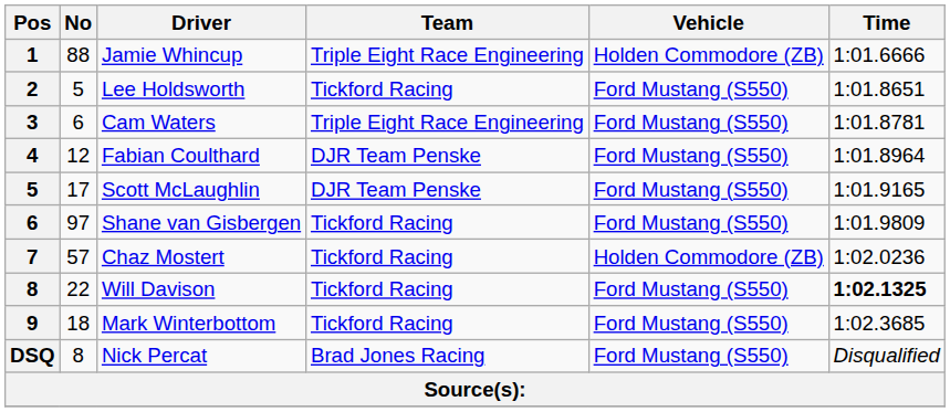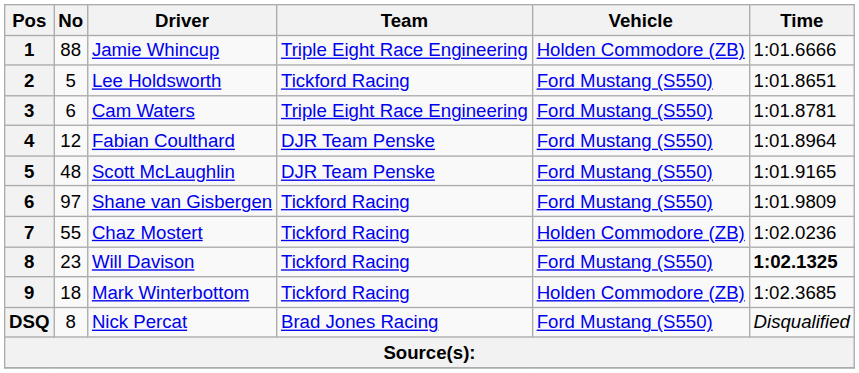Scott McLaughlin | No: 17 -> 48
Chaz Mostert | No: 57 -> 55
Will Davison | No: 22 -> 23
Mark Winterbottom | Vehicle: Ford Mustang (S550) -> Holden Commodore (ZB)
